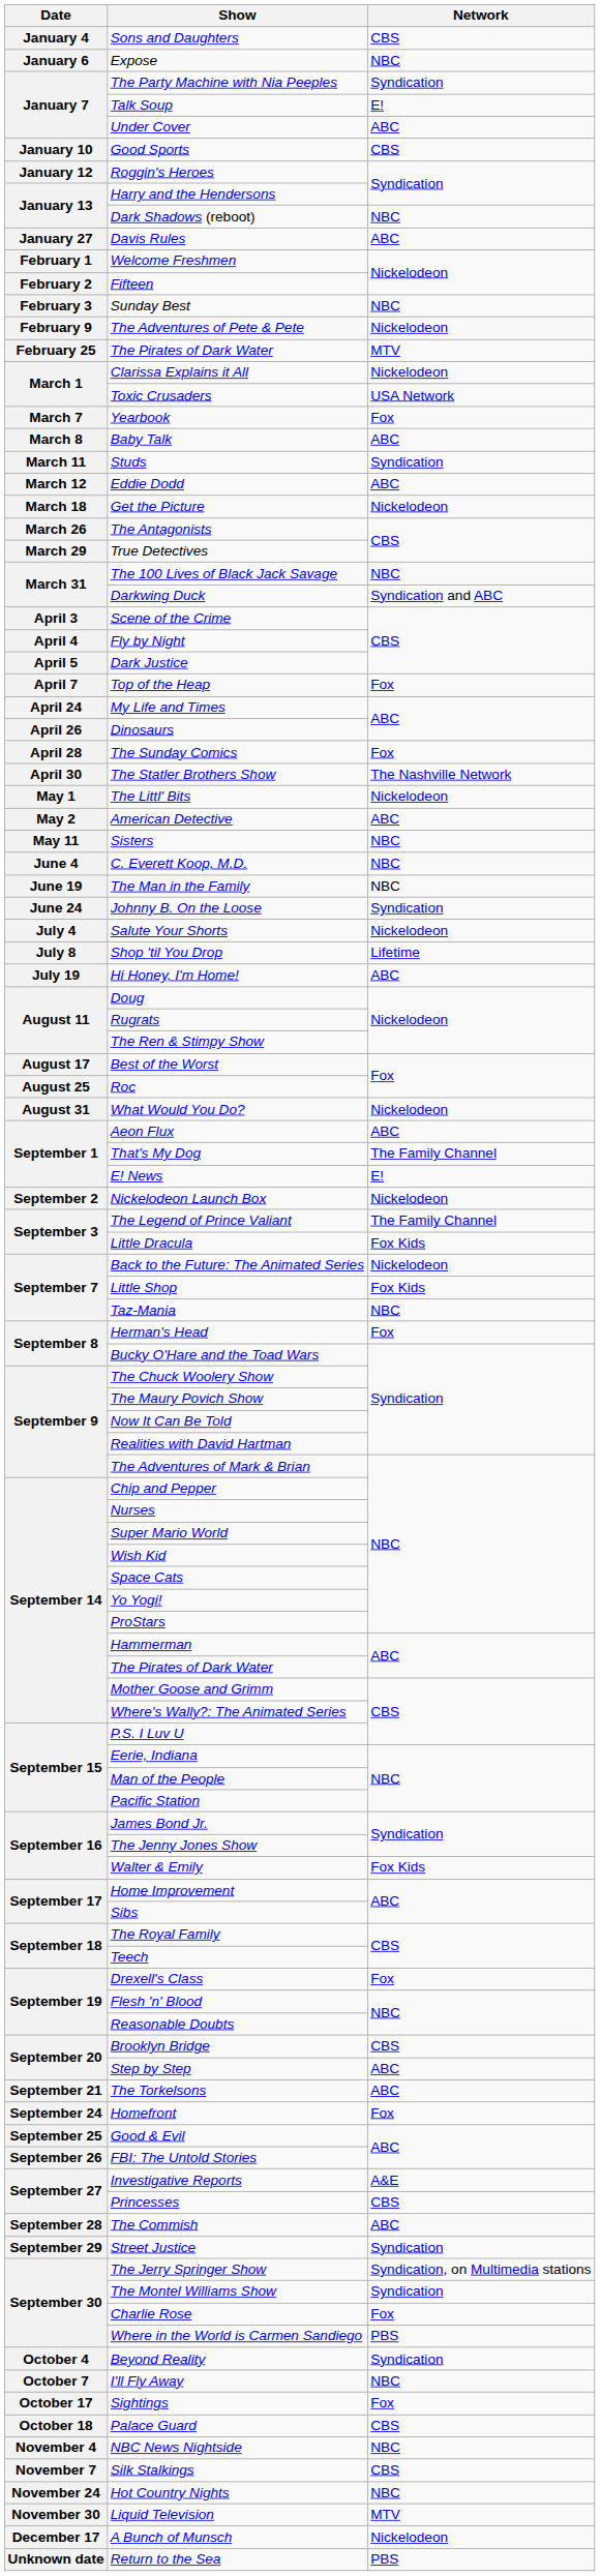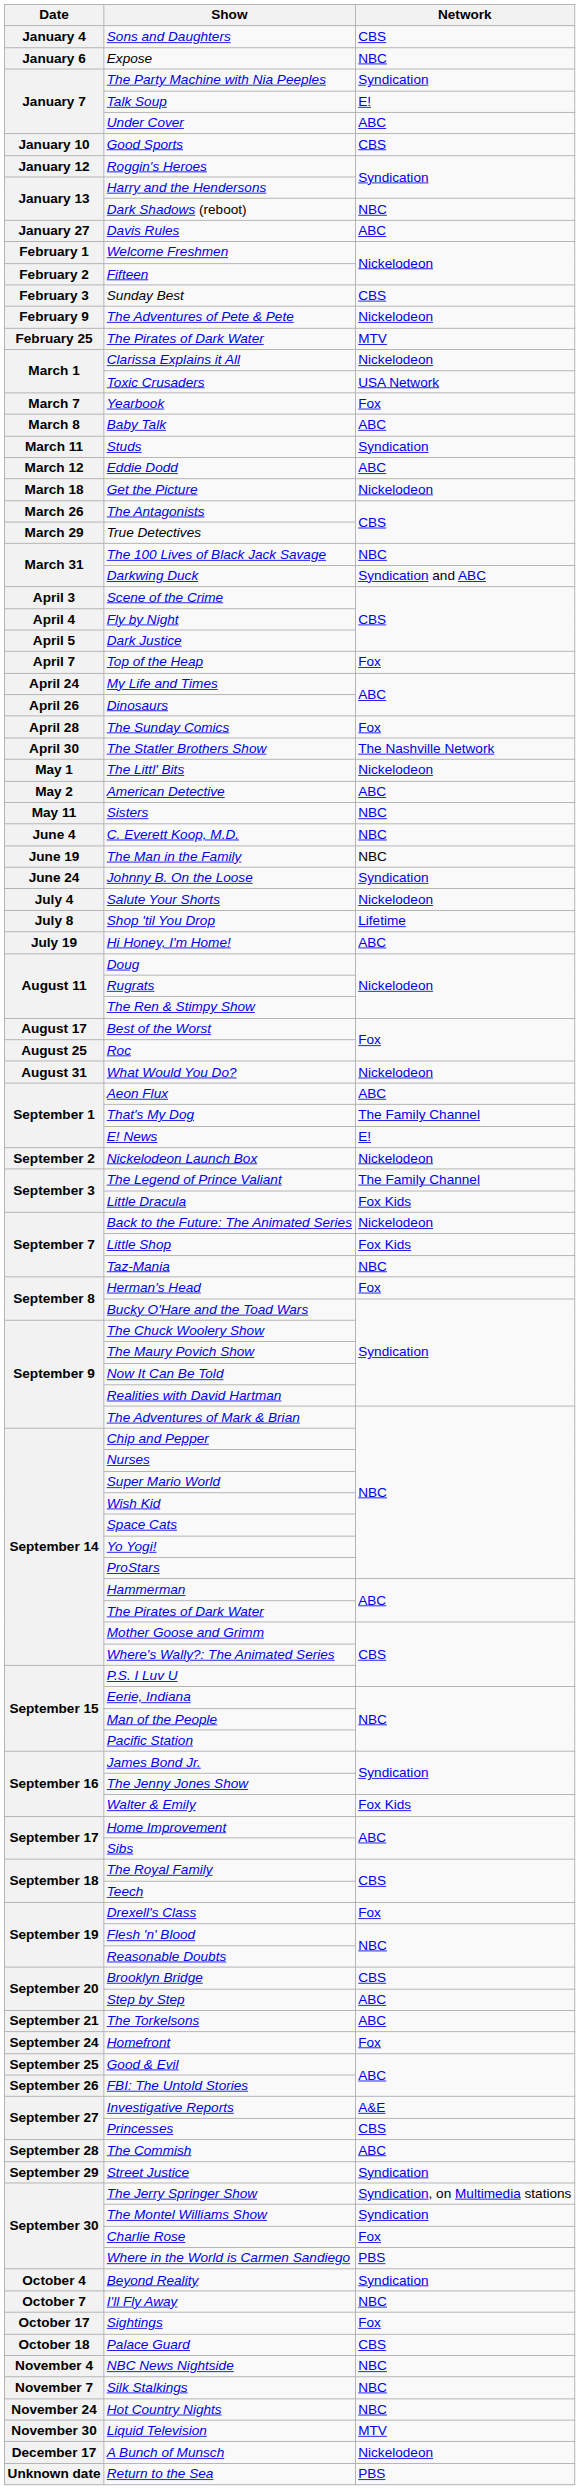Sunday Best | Network: NBC -> CBS
Silk Stalkings | Network: CBS -> NBC
